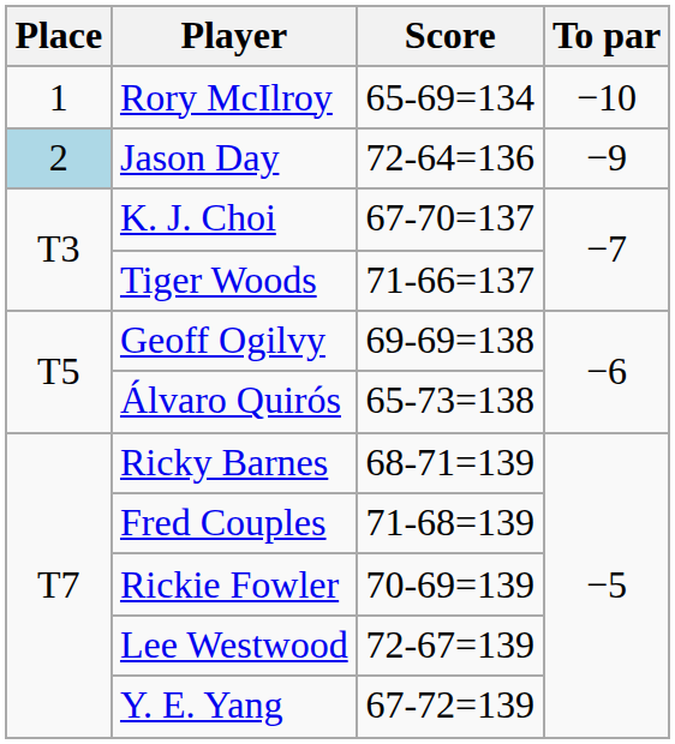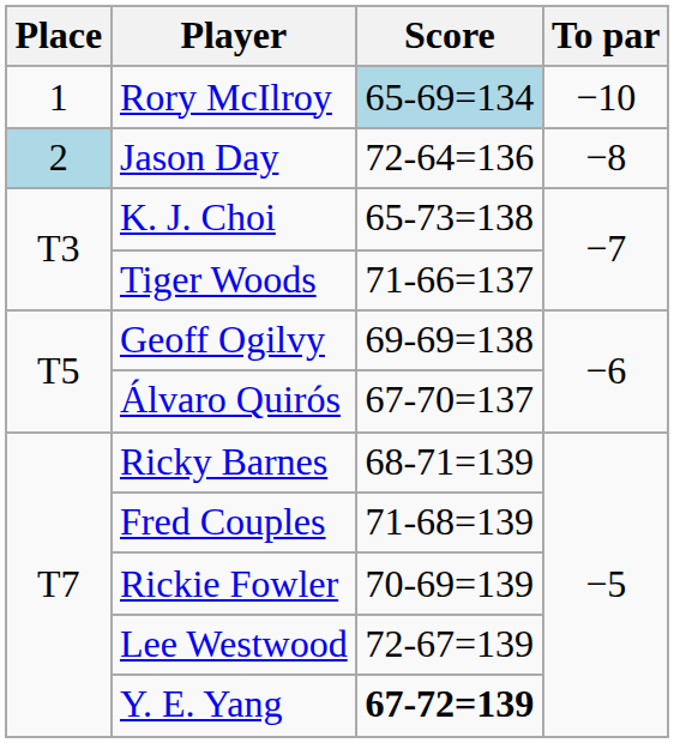Rory McIlroy | Score: no background -> lightblue background
Jason Day | To par: −9 -> −8
K. J. Choi | Score: 67-70=137 -> 65-73=138
Álvaro Quirós | Score: 65-73=138 -> 67-70=137
Y. E. Yang | Score: normal -> bold
